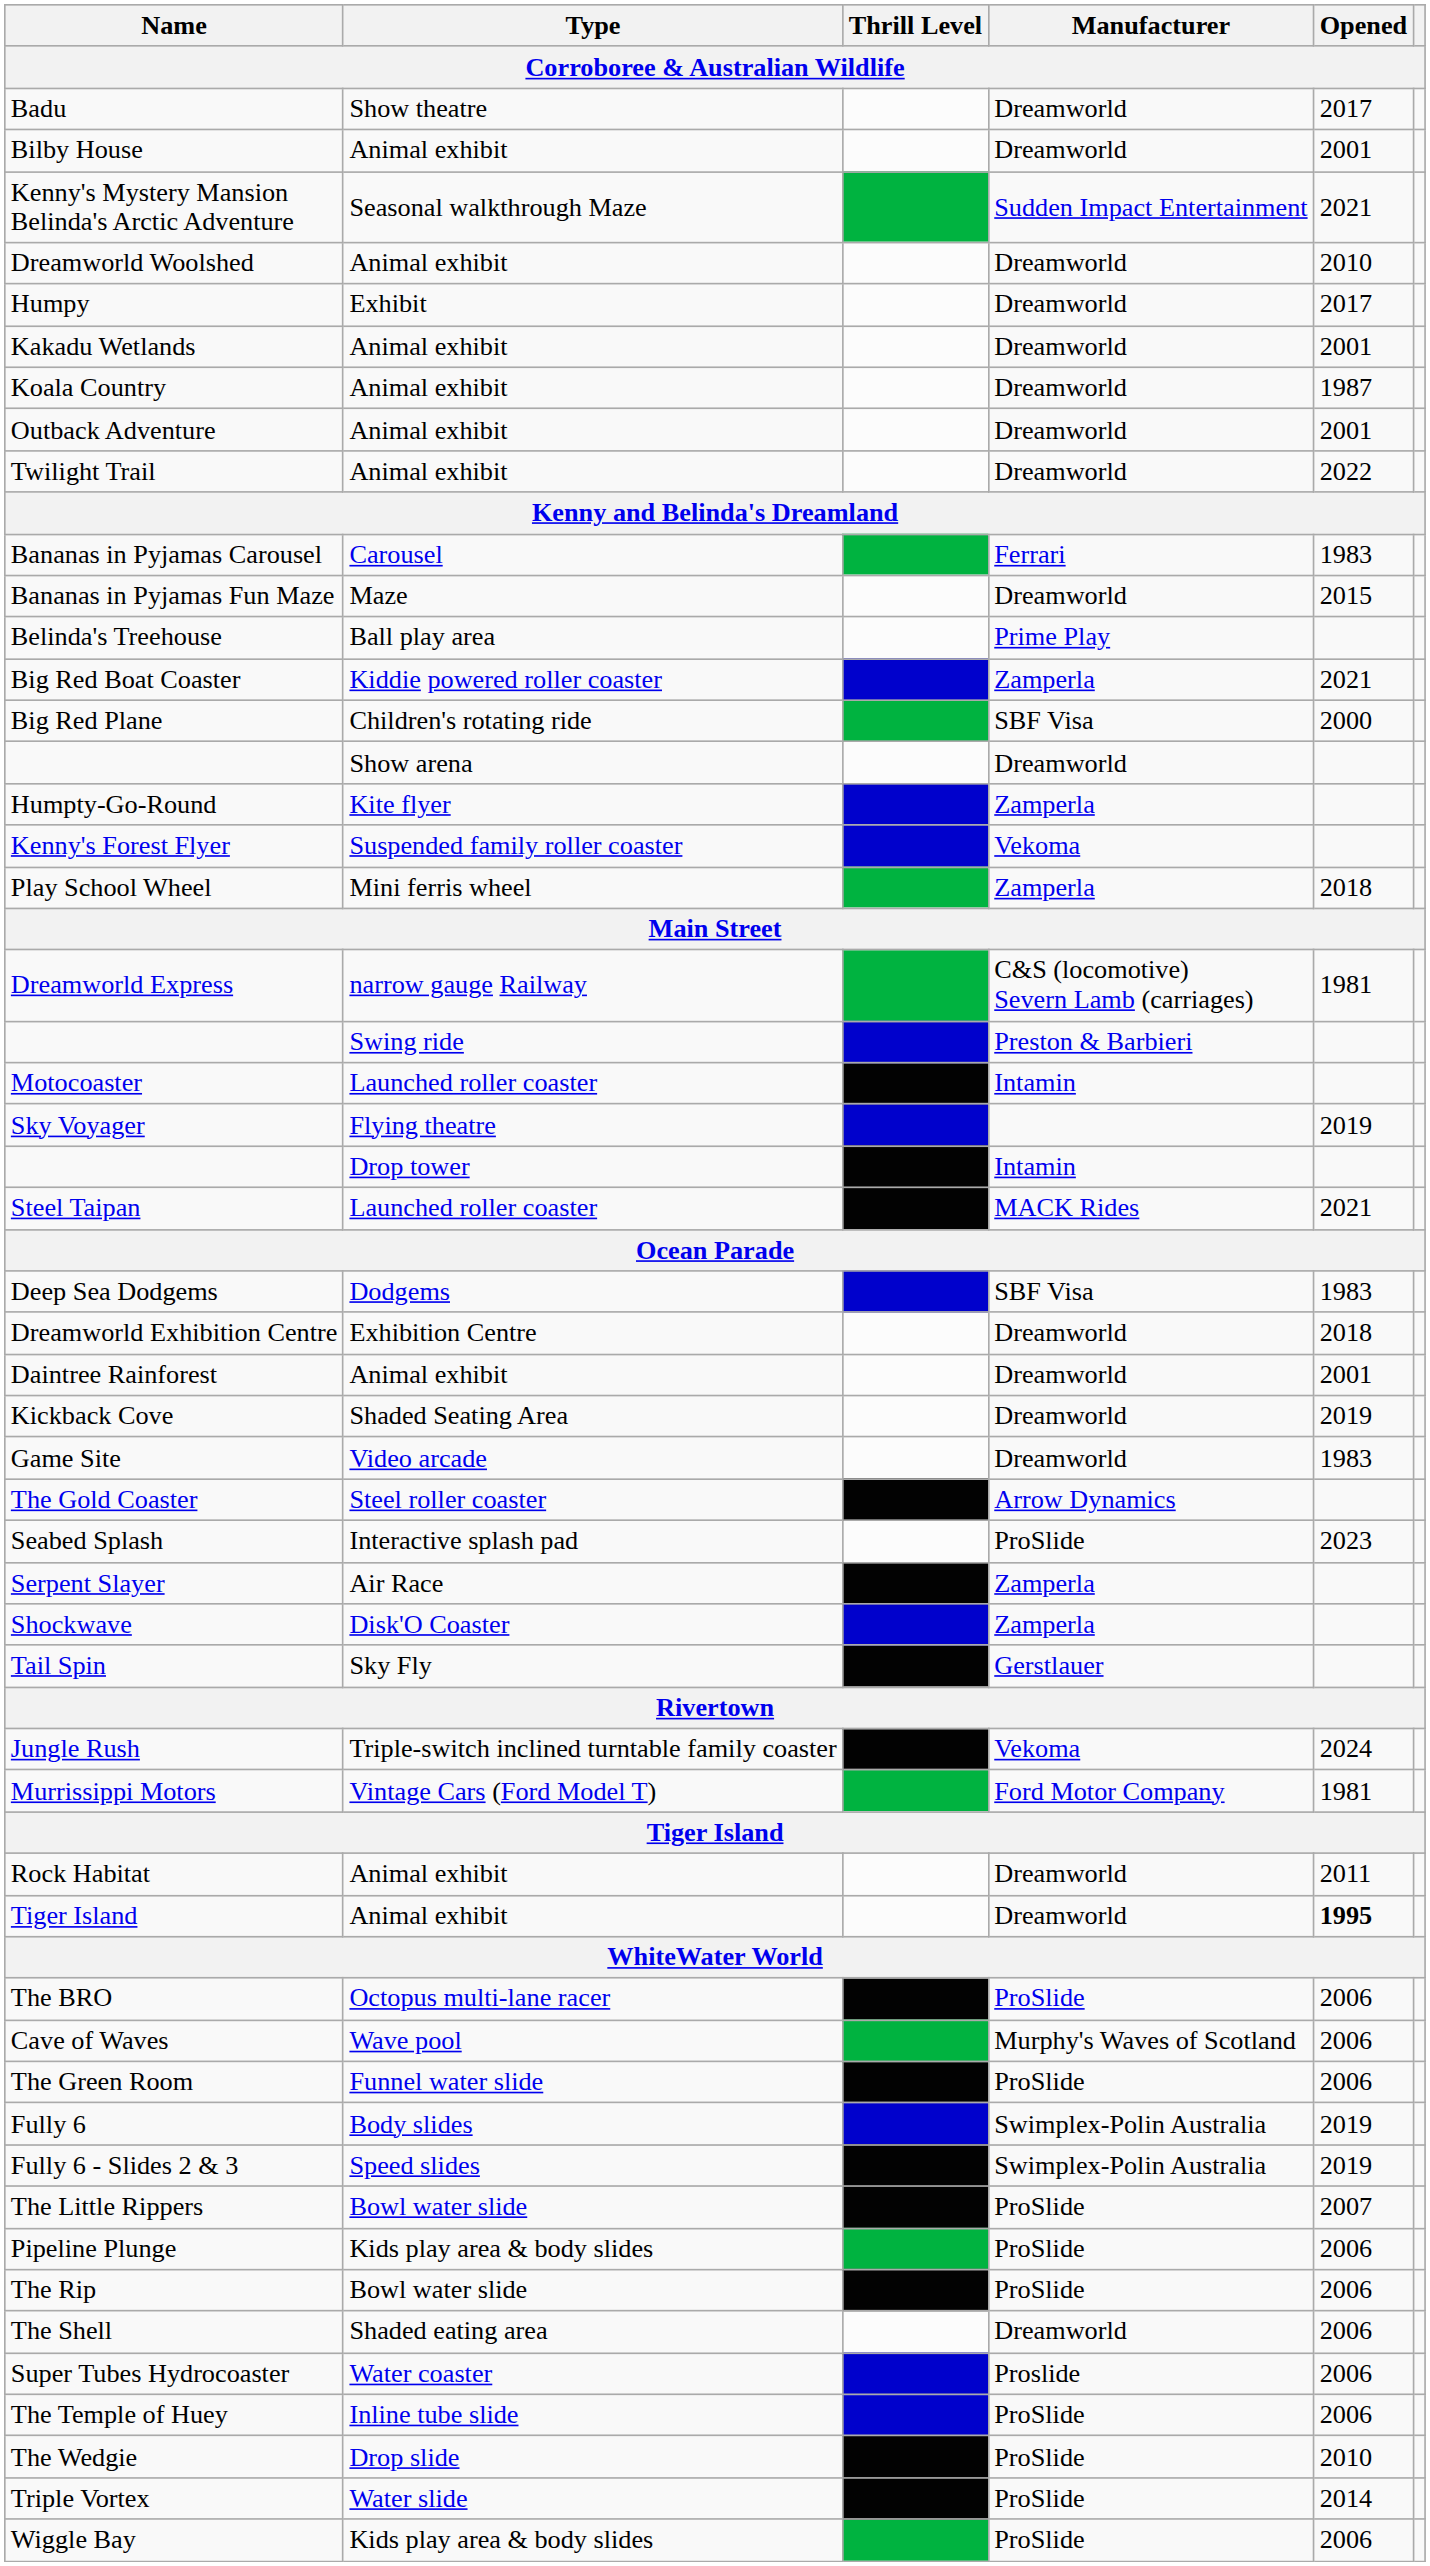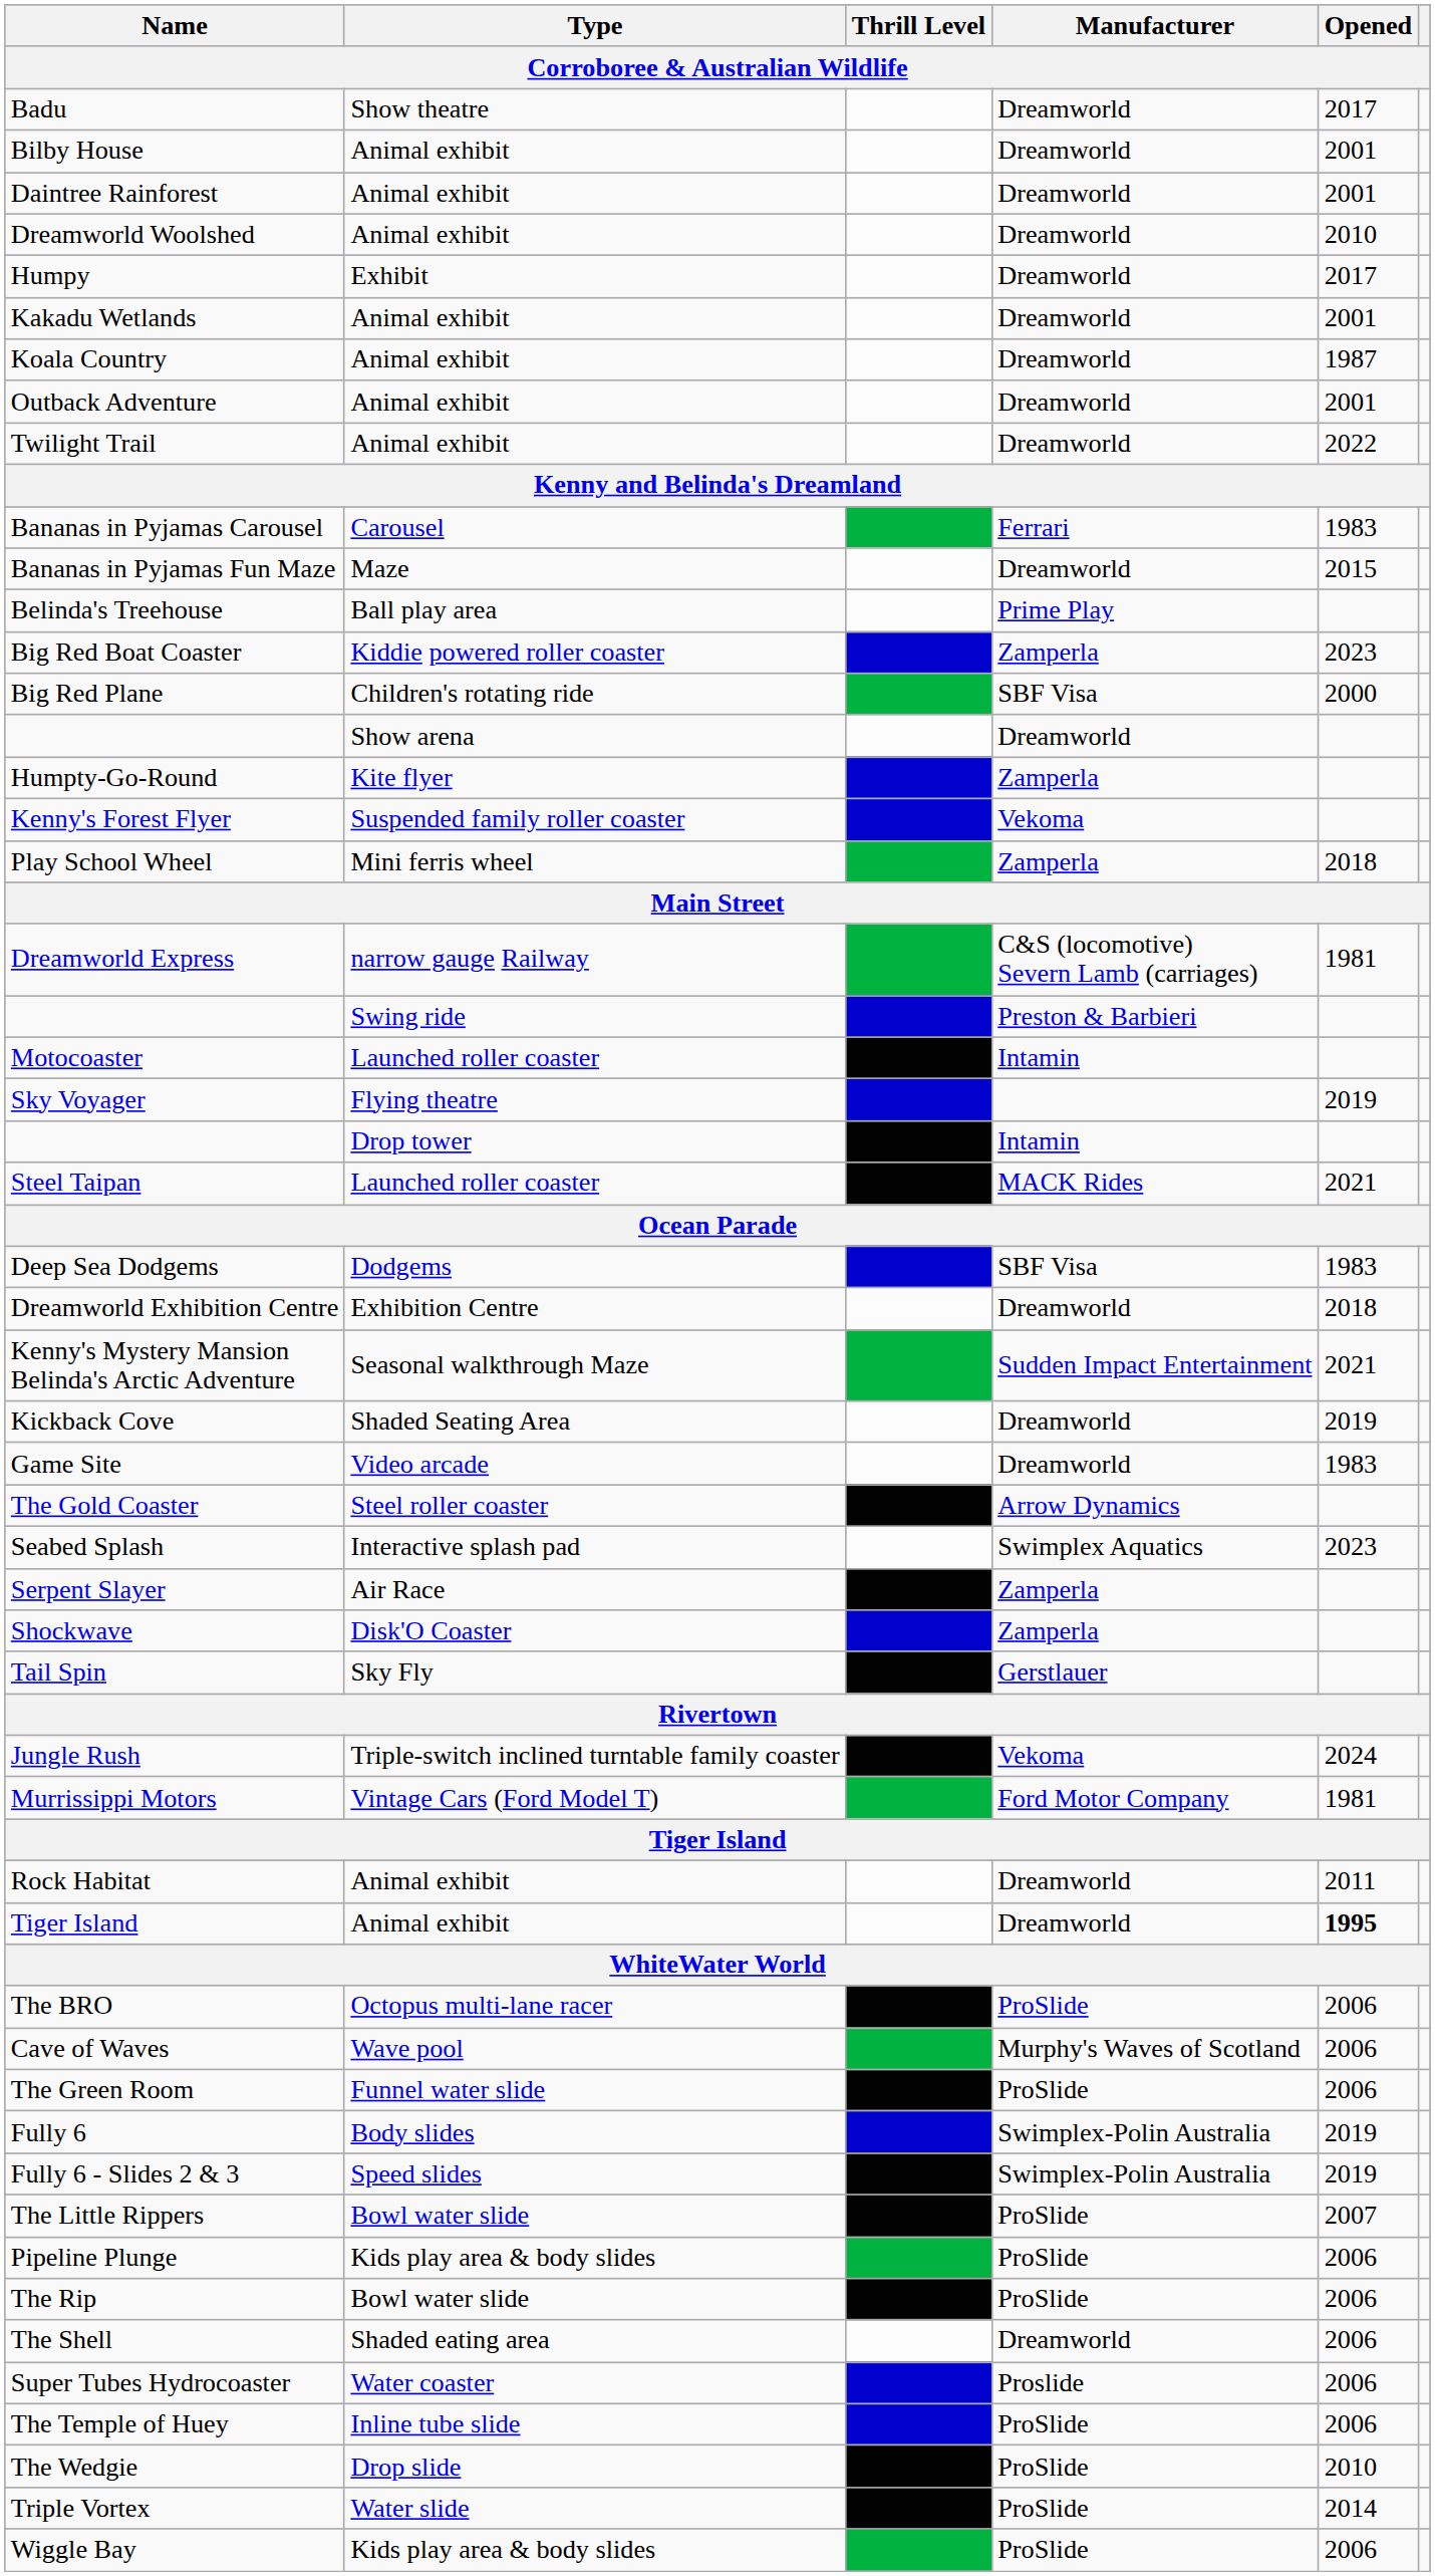rows swapped: Daintree Rainforest <-> Kenny's Mystery Mansion Belinda's Arctic Adventure
Big Red Boat Coaster | Opened: 2021 -> 2023
Seabed Splash | Manufacturer: ProSlide -> Swimplex Aquatics
